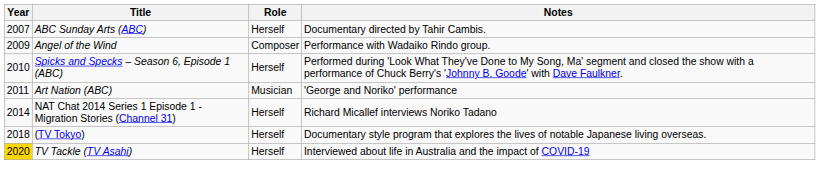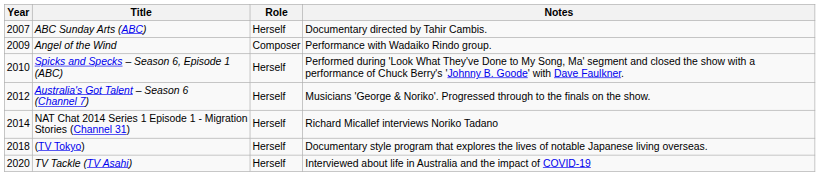- row: 2011 | Art Nation (ABC) | Musician | 'George and Noriko' performance
+ row: 2012 | Australia's Got Talent – Season 6 (Channel 7) | Herself | Musicians 'George & Noriko'. Progressed through to the finals on the show.
TV Tackle (TV Asahi) | Year: gold background -> no background
